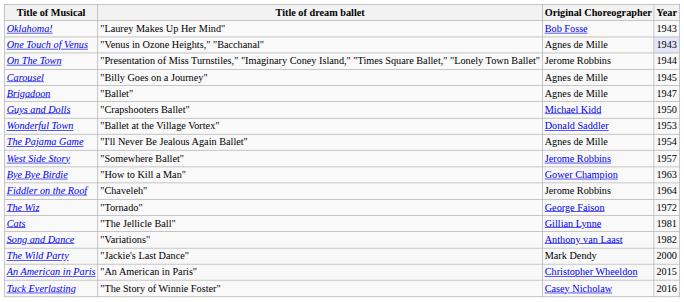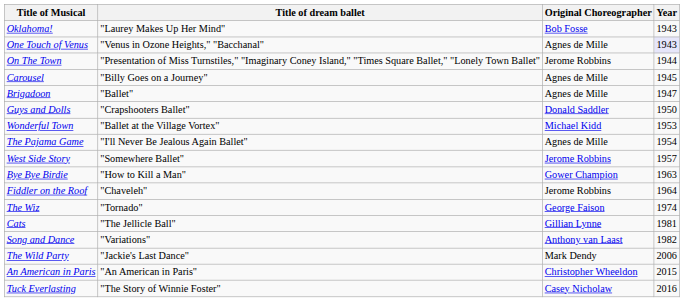Guys and Dolls | Original Choreographer: Michael Kidd -> Donald Saddler
Wonderful Town | Original Choreographer: Donald Saddler -> Michael Kidd
The Wiz | Year: 1972 -> 1974
The Wild Party | Year: 2000 -> 2006
